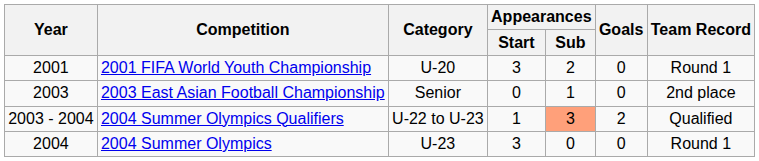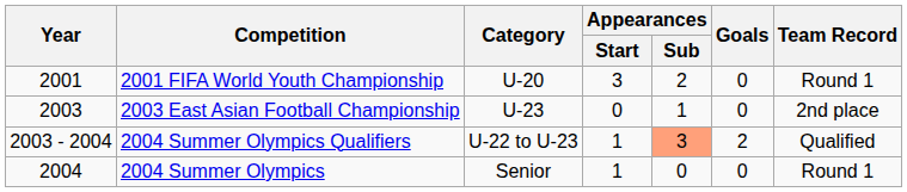2003 East Asian Football Championship | Category: Senior -> U-23
2004 Summer Olympics | Category: U-23 -> Senior
2004 Summer Olympics | Appearances / Start: 3 -> 1
